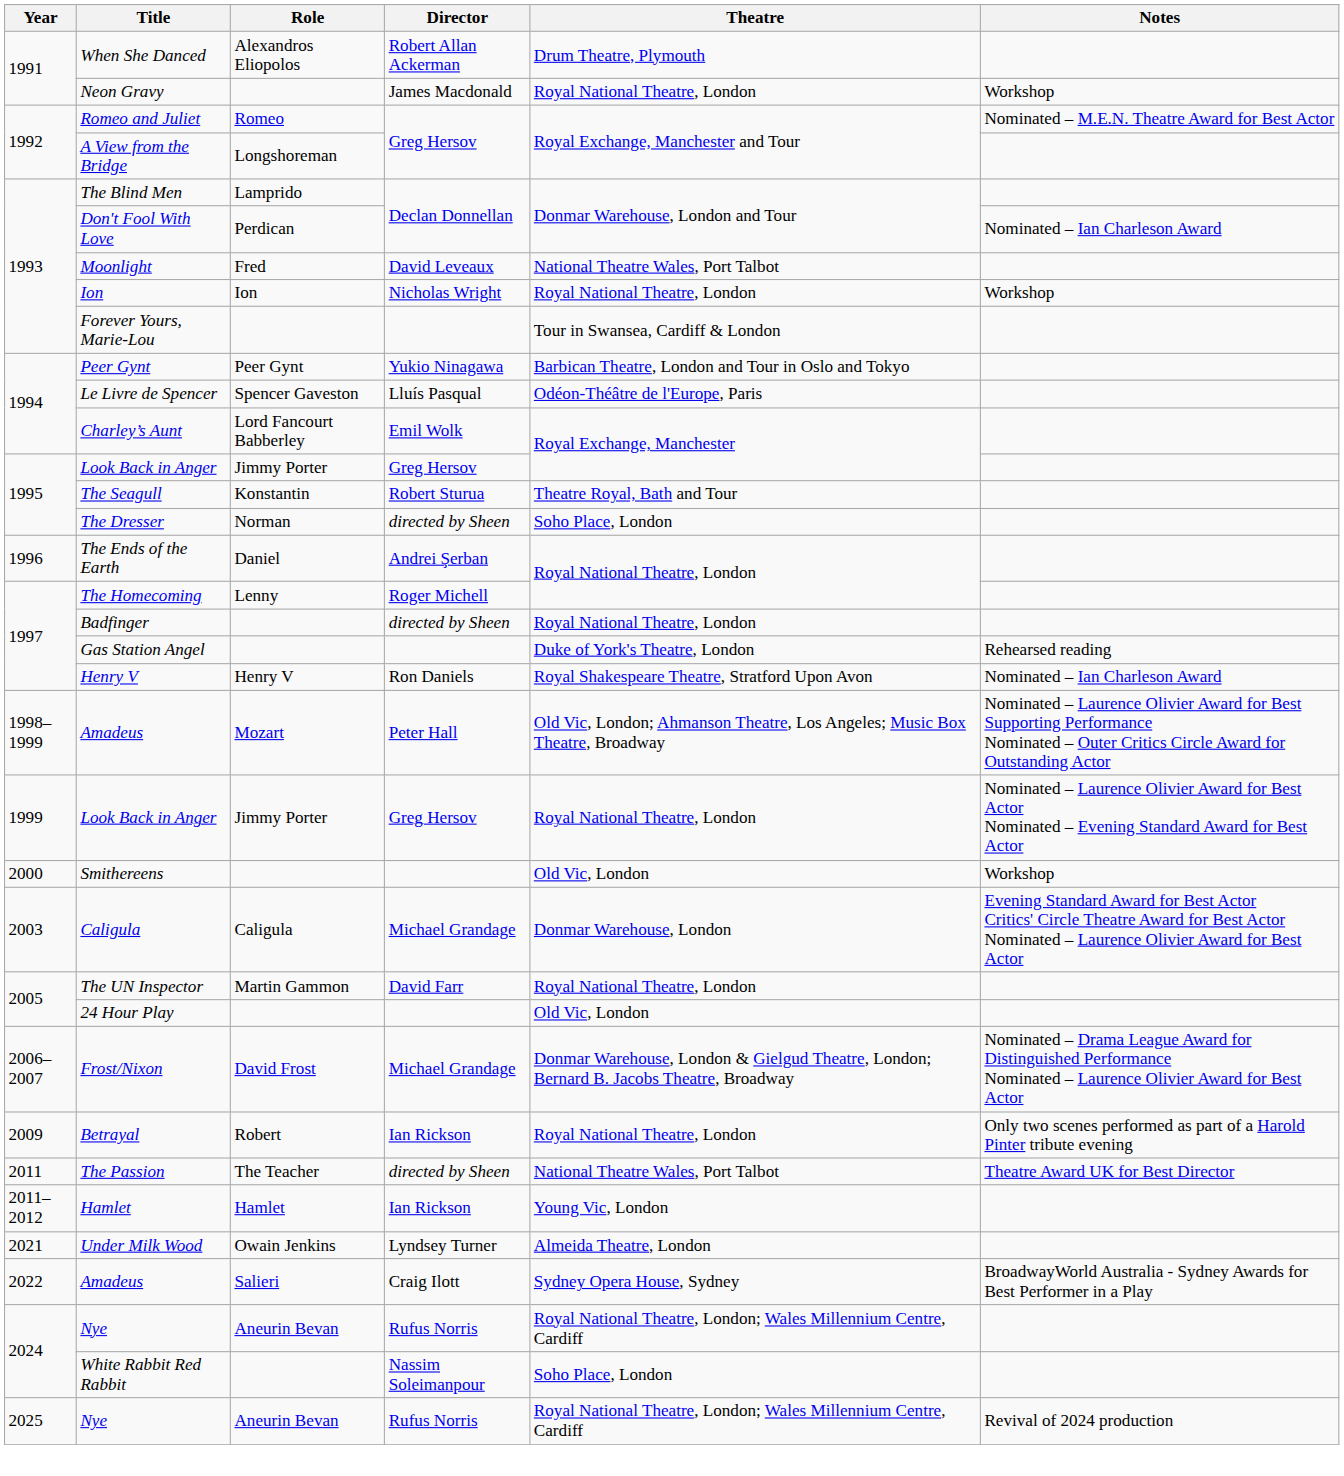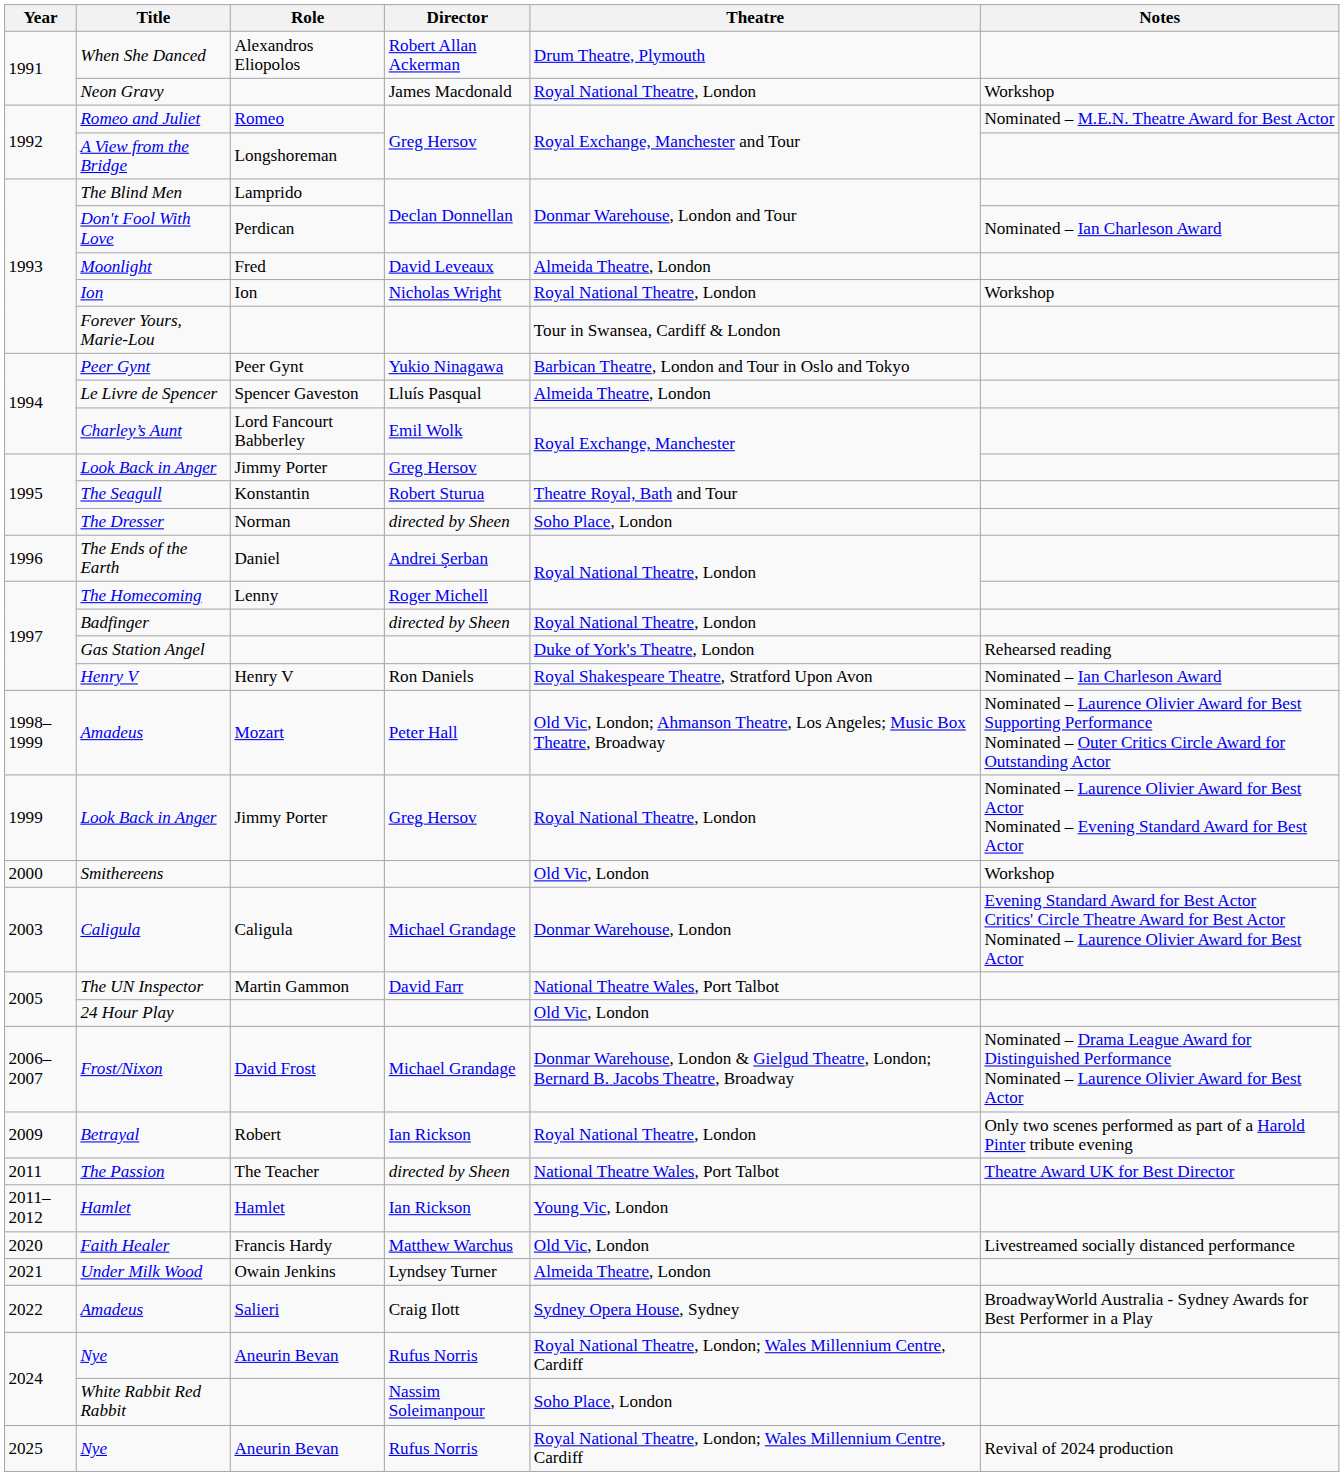Moonlight | Theatre: National Theatre Wales, Port Talbot -> Almeida Theatre, London
Le Livre de Spencer | Theatre: Odéon-Théâtre de l'Europe, Paris -> Almeida Theatre, London
The UN Inspector | Theatre: Royal National Theatre, London -> National Theatre Wales, Port Talbot
+ row: 2020 | Faith Healer | Francis Hardy | Matthew Warchus | Old Vic, London | Livestreamed socially distanced performance
